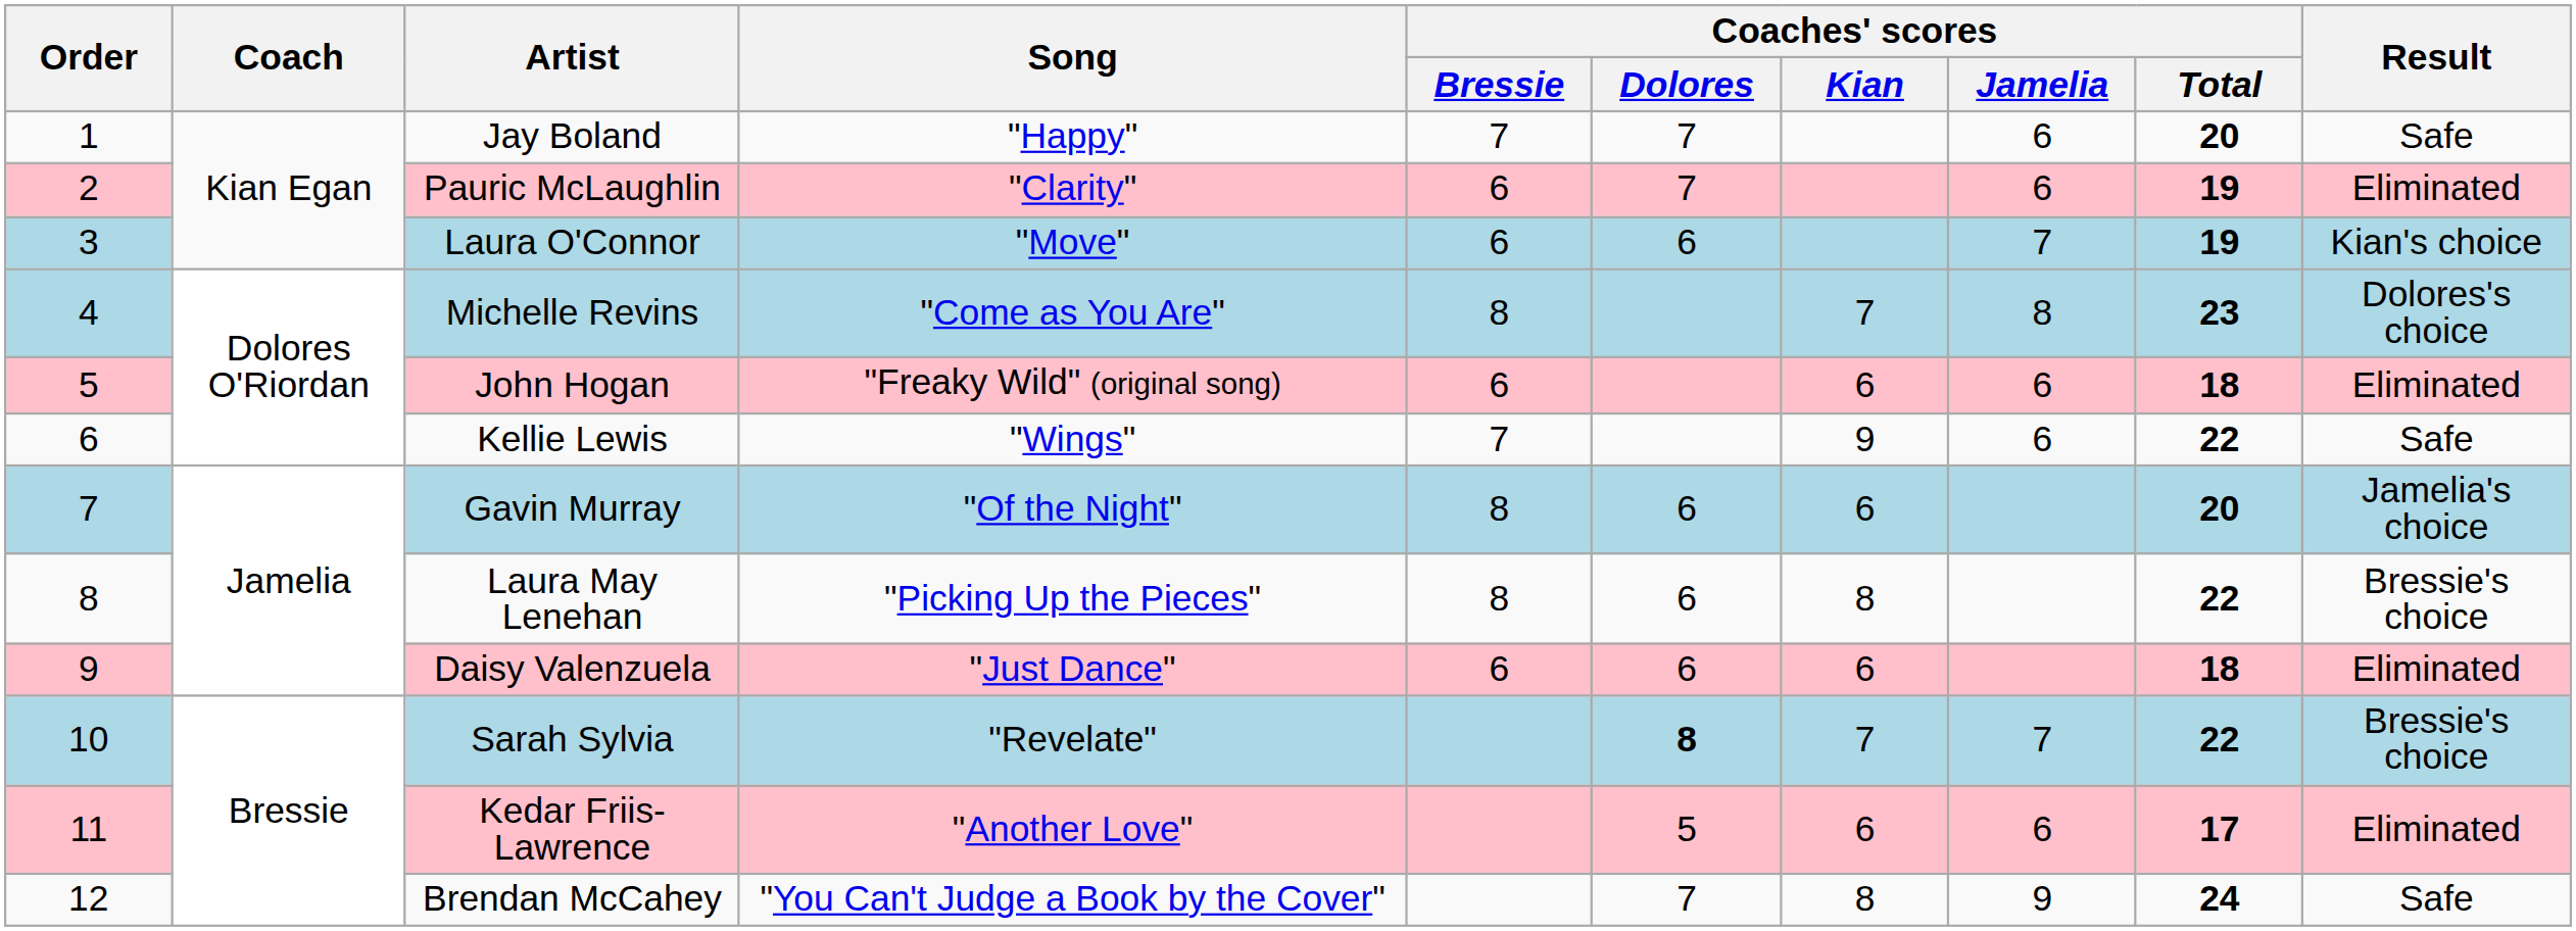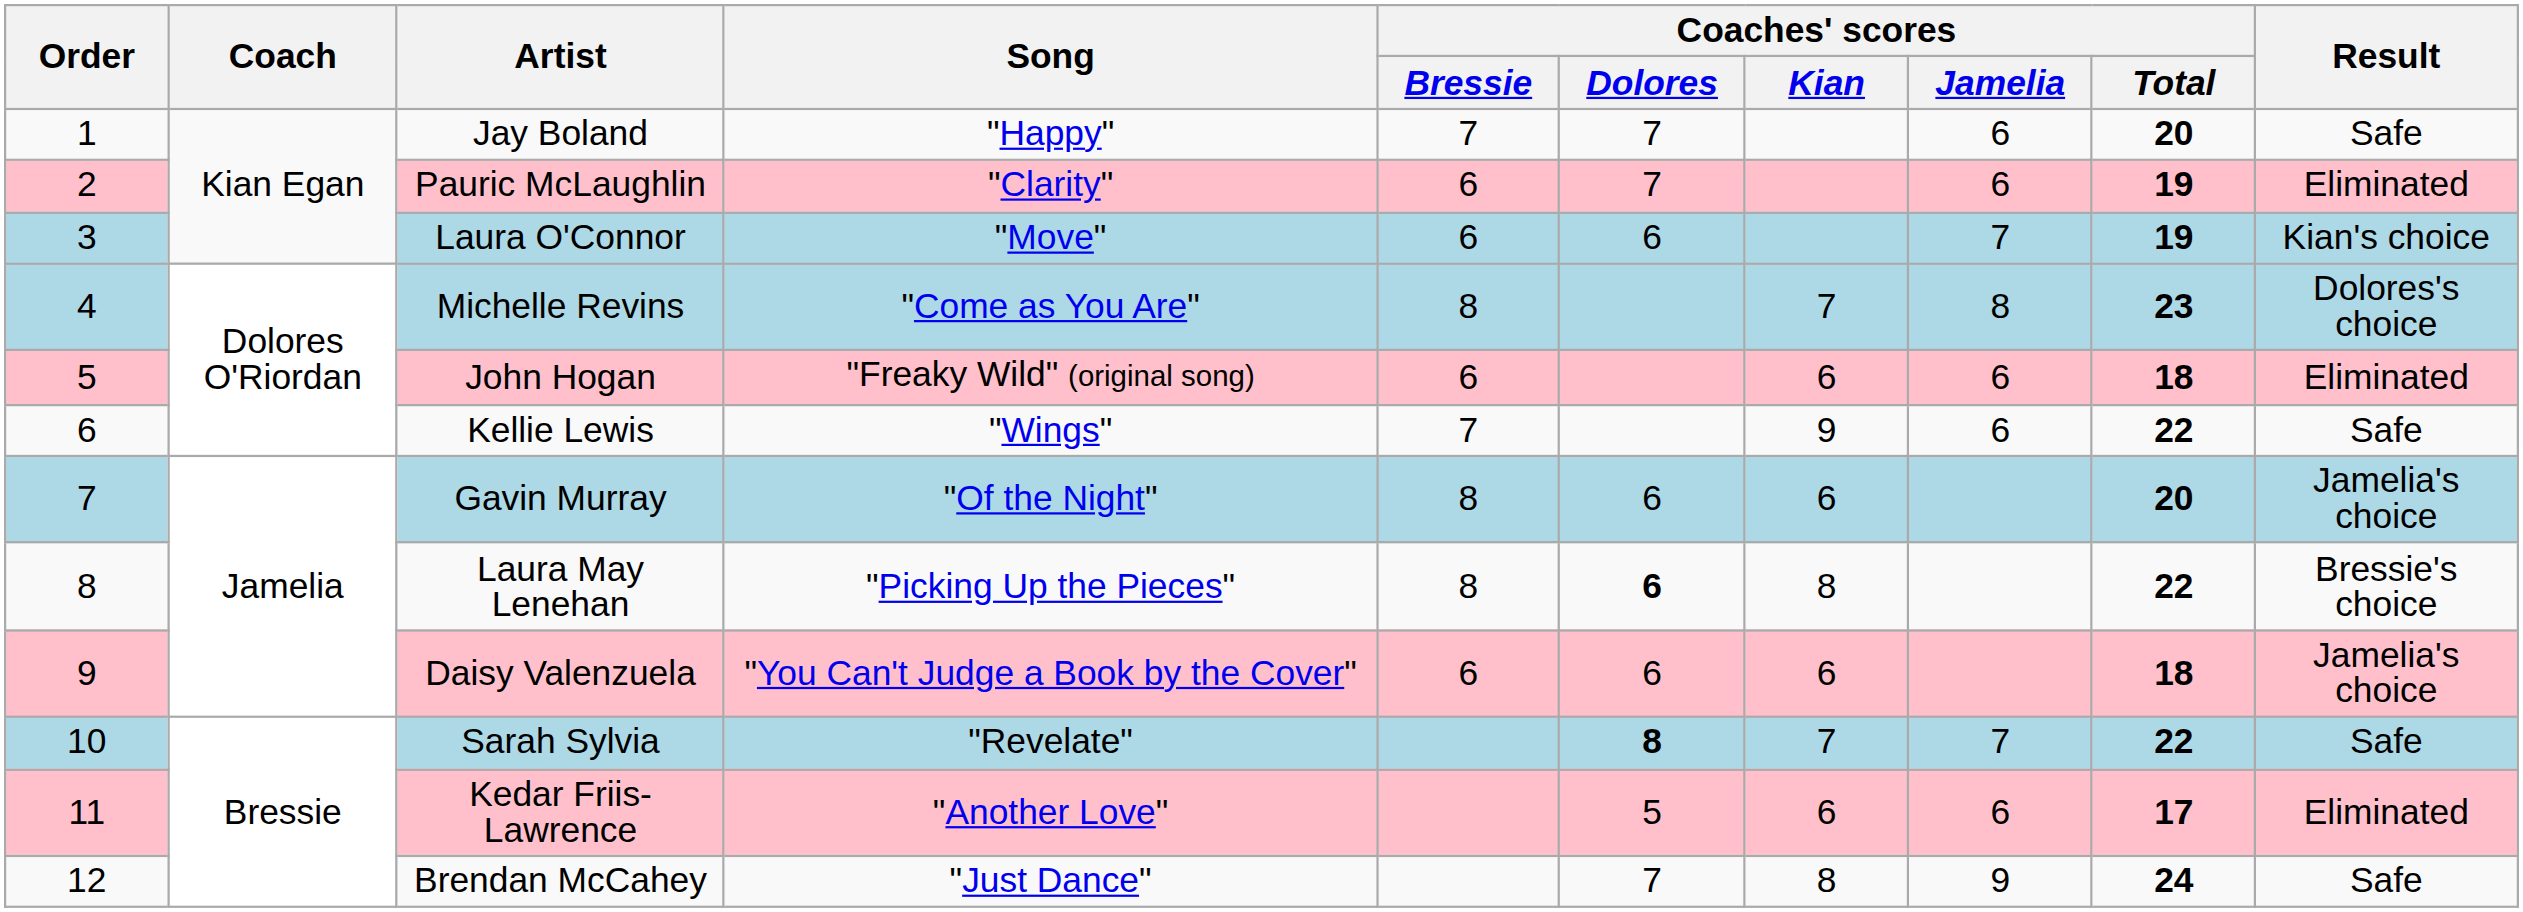Laura May Lenehan | Coaches' scores / Dolores: normal -> bold
Daisy Valenzuela | Song: "Just Dance" -> "You Can't Judge a Book by the Cover"
Daisy Valenzuela | Result: Eliminated -> Jamelia's choice
Sarah Sylvia | Result: Bressie's choice -> Safe
Brendan McCahey | Song: "You Can't Judge a Book by the Cover" -> "Just Dance"
